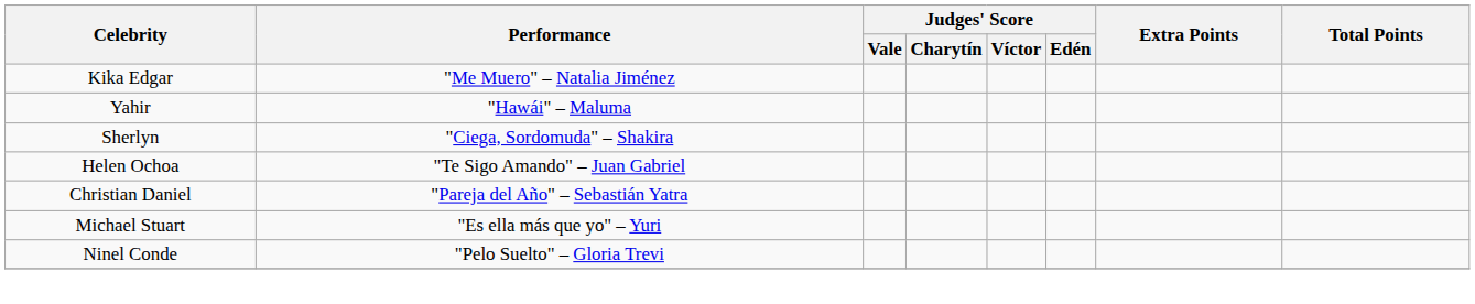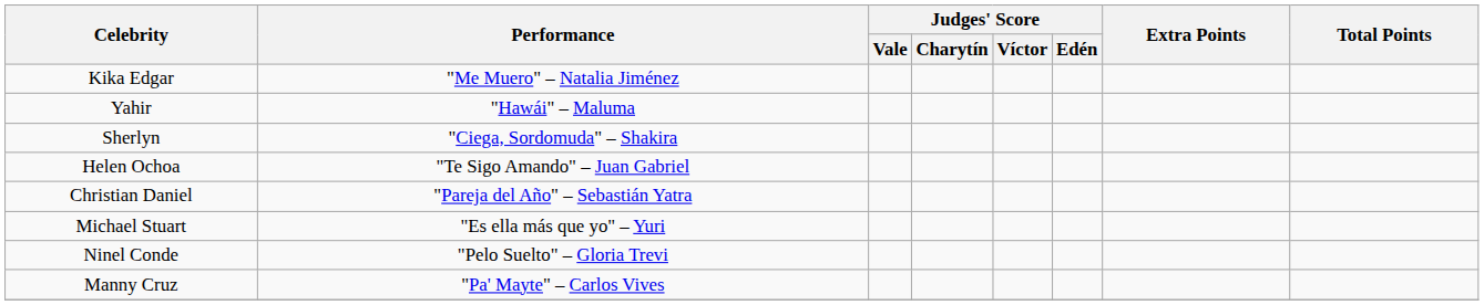+ row: Manny Cruz | "Pa' Mayte" – Carlos Vives
